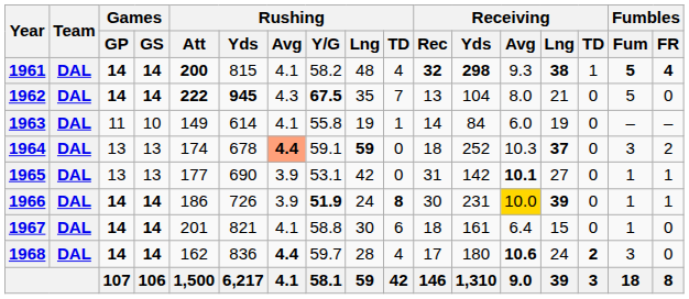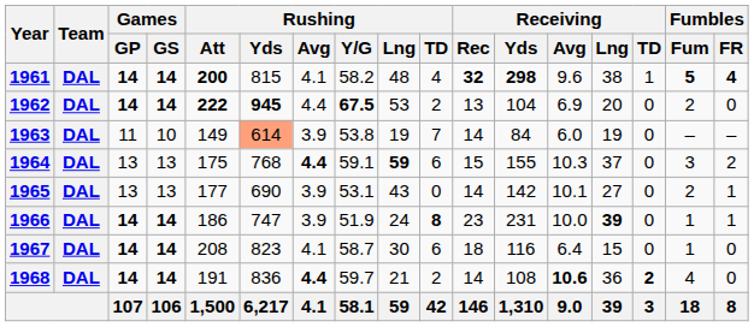1961 | Receiving / Avg: 9.3 -> 9.6
1961 | Receiving / Lng: bold -> normal
1962 | Rushing / Avg: 4.3 -> 4.4
1962 | Rushing / Lng: 35 -> 53
1962 | Rushing / TD: 7 -> 2
1962 | Receiving / Avg: 8.0 -> 6.9
1962 | Receiving / Lng: 21 -> 20
1962 | Fumbles / Fum: 5 -> 2
1963 | Rushing / Yds: no background -> lightsalmon background
1963 | Rushing / Avg: 4.1 -> 3.9
1963 | Rushing / Y/G: 55.8 -> 53.8
1963 | Rushing / TD: 1 -> 7
1964 | Rushing / Att: 174 -> 175
1964 | Rushing / Yds: 678 -> 768
1964 | Rushing / Avg: lightsalmon background -> no background
1964 | Rushing / TD: 0 -> 6
1964 | Receiving / Rec: 18 -> 15
1964 | Receiving / Yds: 252 -> 155
1964 | Receiving / Lng: bold -> normal
1965 | Rushing / Lng: 42 -> 43
1965 | Receiving / Rec: 31 -> 14
1965 | Receiving / Avg: bold -> normal
1965 | Fumbles / Fum: 1 -> 2
1966 | Rushing / Yds: 726 -> 747
1966 | Rushing / Y/G: bold -> normal
1966 | Receiving / Rec: 30 -> 23
1966 | Receiving / Avg: gold background -> no background
1967 | Rushing / Att: 201 -> 208
1967 | Rushing / Yds: 821 -> 823
1967 | Rushing / Y/G: 58.8 -> 58.7
1967 | Receiving / Yds: 161 -> 116
1968 | Rushing / Att: 162 -> 191
1968 | Rushing / Lng: 28 -> 21
1968 | Rushing / TD: 4 -> 2
1968 | Receiving / Rec: 17 -> 14
1968 | Receiving / Yds: 180 -> 108
1968 | Receiving / Lng: 24 -> 36
1968 | Fumbles / Fum: 3 -> 4
